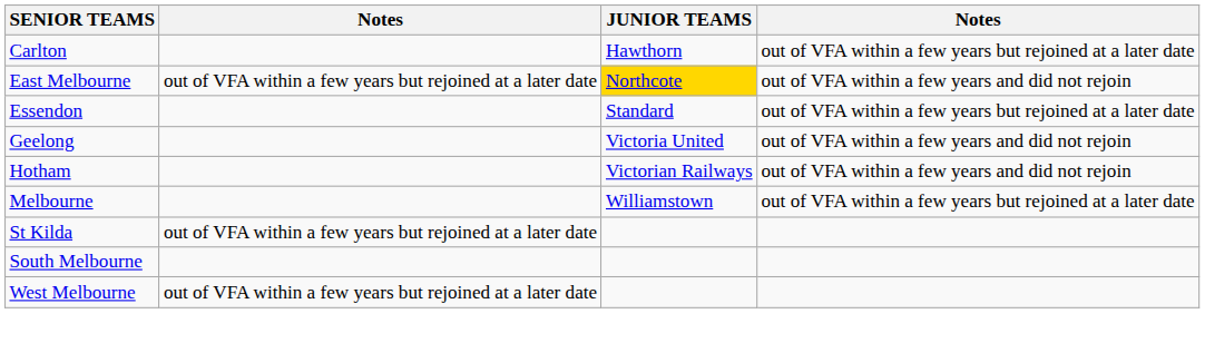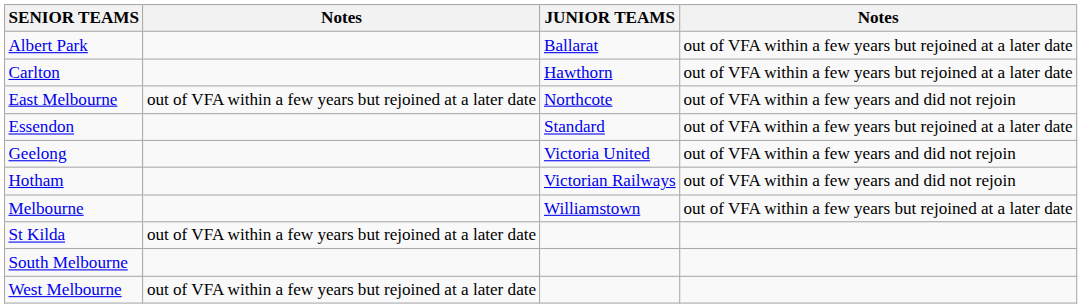+ row: Albert Park | Ballarat | out of VFA within a few years but rejoined at a later date
East Melbourne | JUNIOR TEAMS: gold background -> no background
